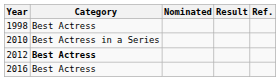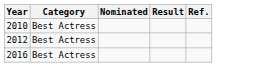- row: 1998 | Best Actress
2010 | Category: Best Actress in a Series -> Best Actress
2012 | Category: bold -> normal
